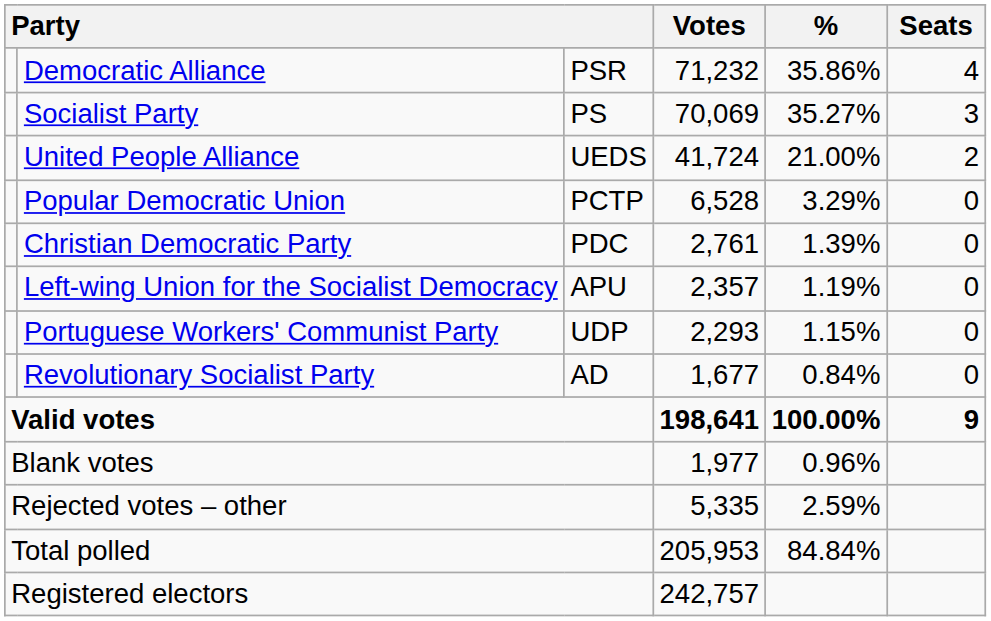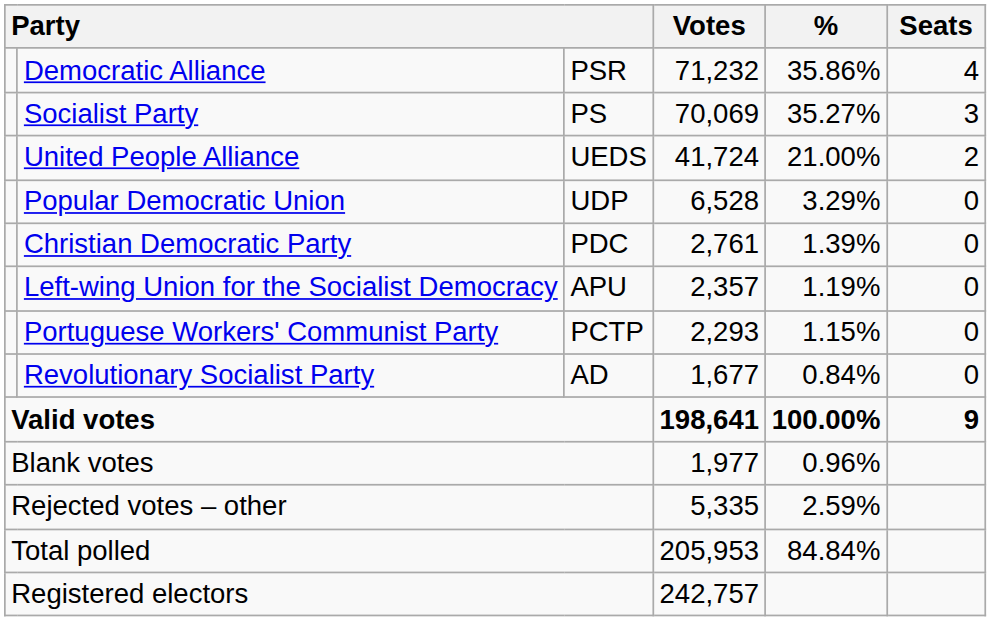Popular Democratic Union | column 3: PCTP -> UDP
Portuguese Workers' Communist Party | column 3: UDP -> PCTP
